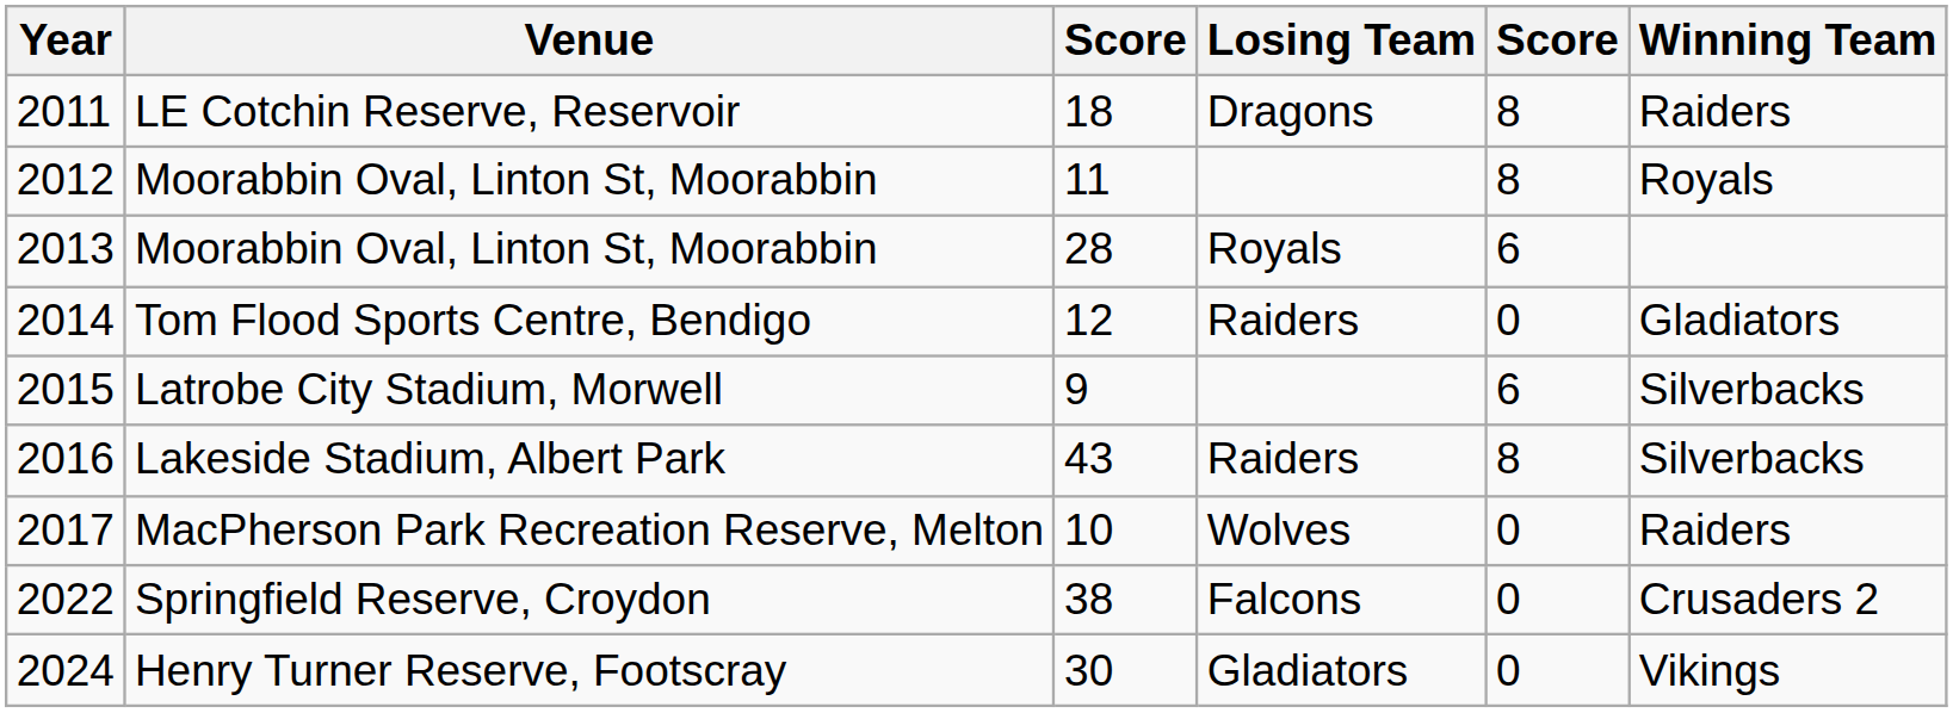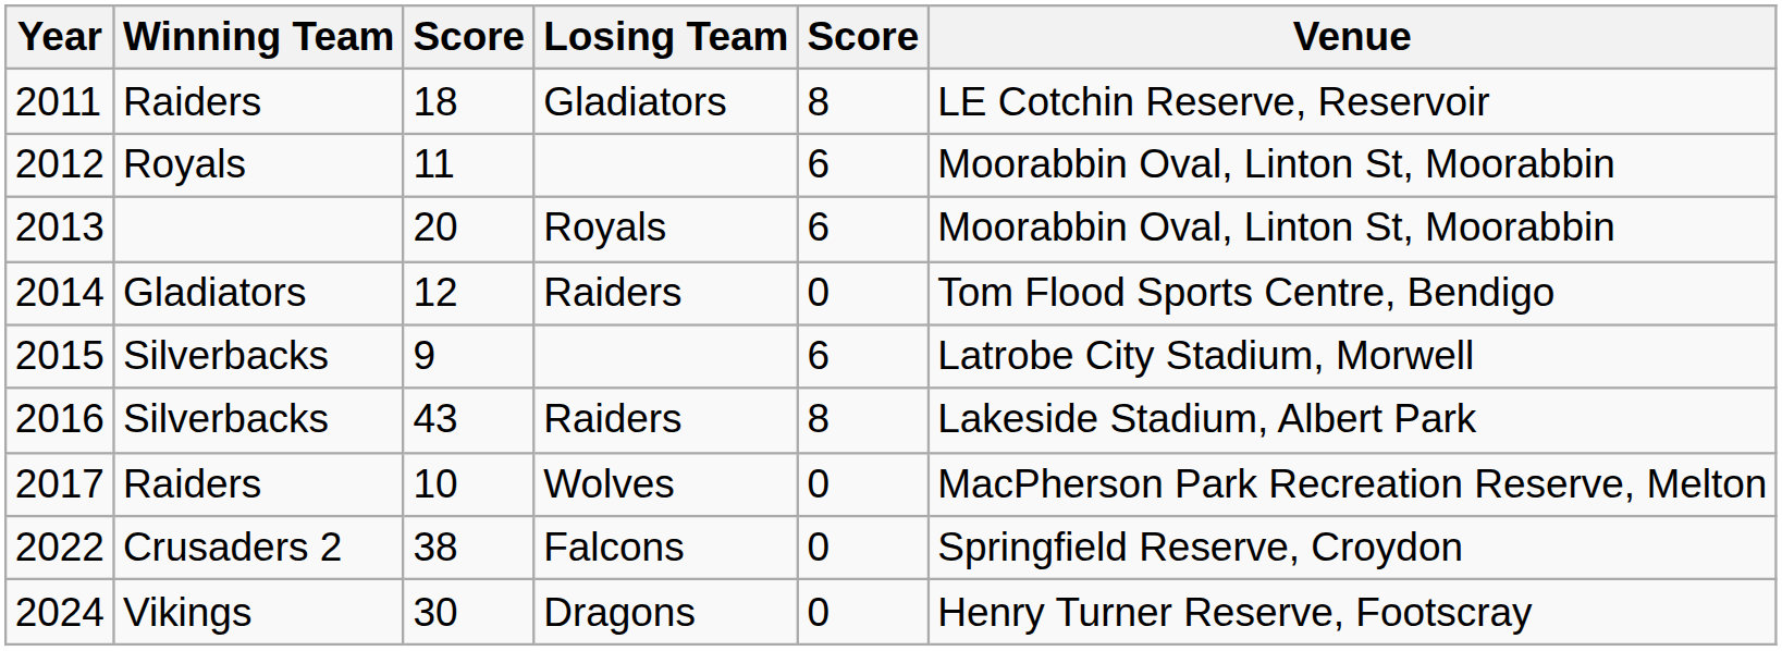columns swapped: Winning Team <-> Venue
2011 | Losing Team: Dragons -> Gladiators
2012 | column 5: 8 -> 6
2013 | column 3: 28 -> 20
2024 | Losing Team: Gladiators -> Dragons
